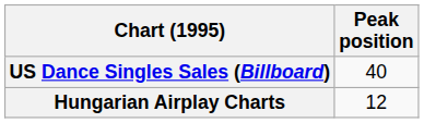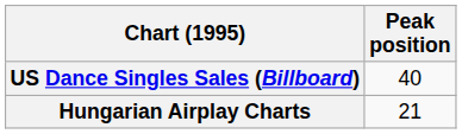Hungarian Airplay Charts | Peak position: 12 -> 21
